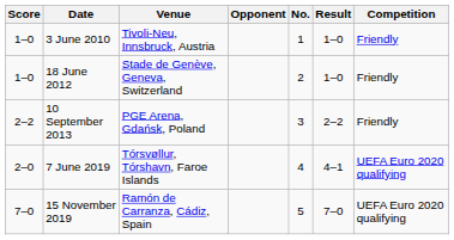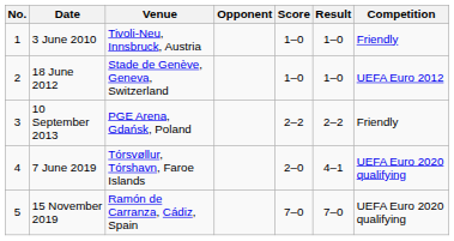columns swapped: No. <-> Score
18 June 2012 | Competition: Friendly -> UEFA Euro 2012
